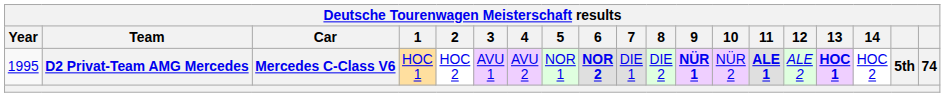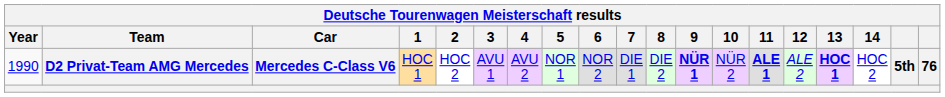D2 Privat-Team AMG Mercedes | Year: 1995 -> 1990
D2 Privat-Team AMG Mercedes | 6: bold -> normal
D2 Privat-Team AMG Mercedes | column 19: 74 -> 76
